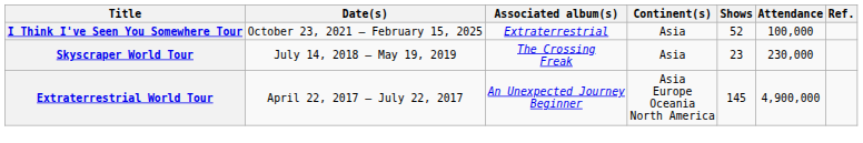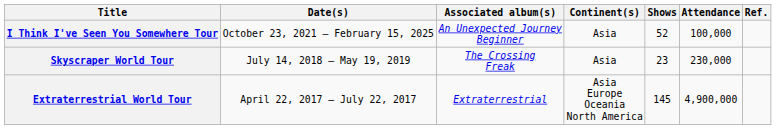I Think I've Seen You Somewhere Tour | Associated album(s): Extraterrestrial -> An Unexpected Journey Beginner
Extraterrestrial World Tour | Associated album(s): An Unexpected Journey Beginner -> Extraterrestrial
